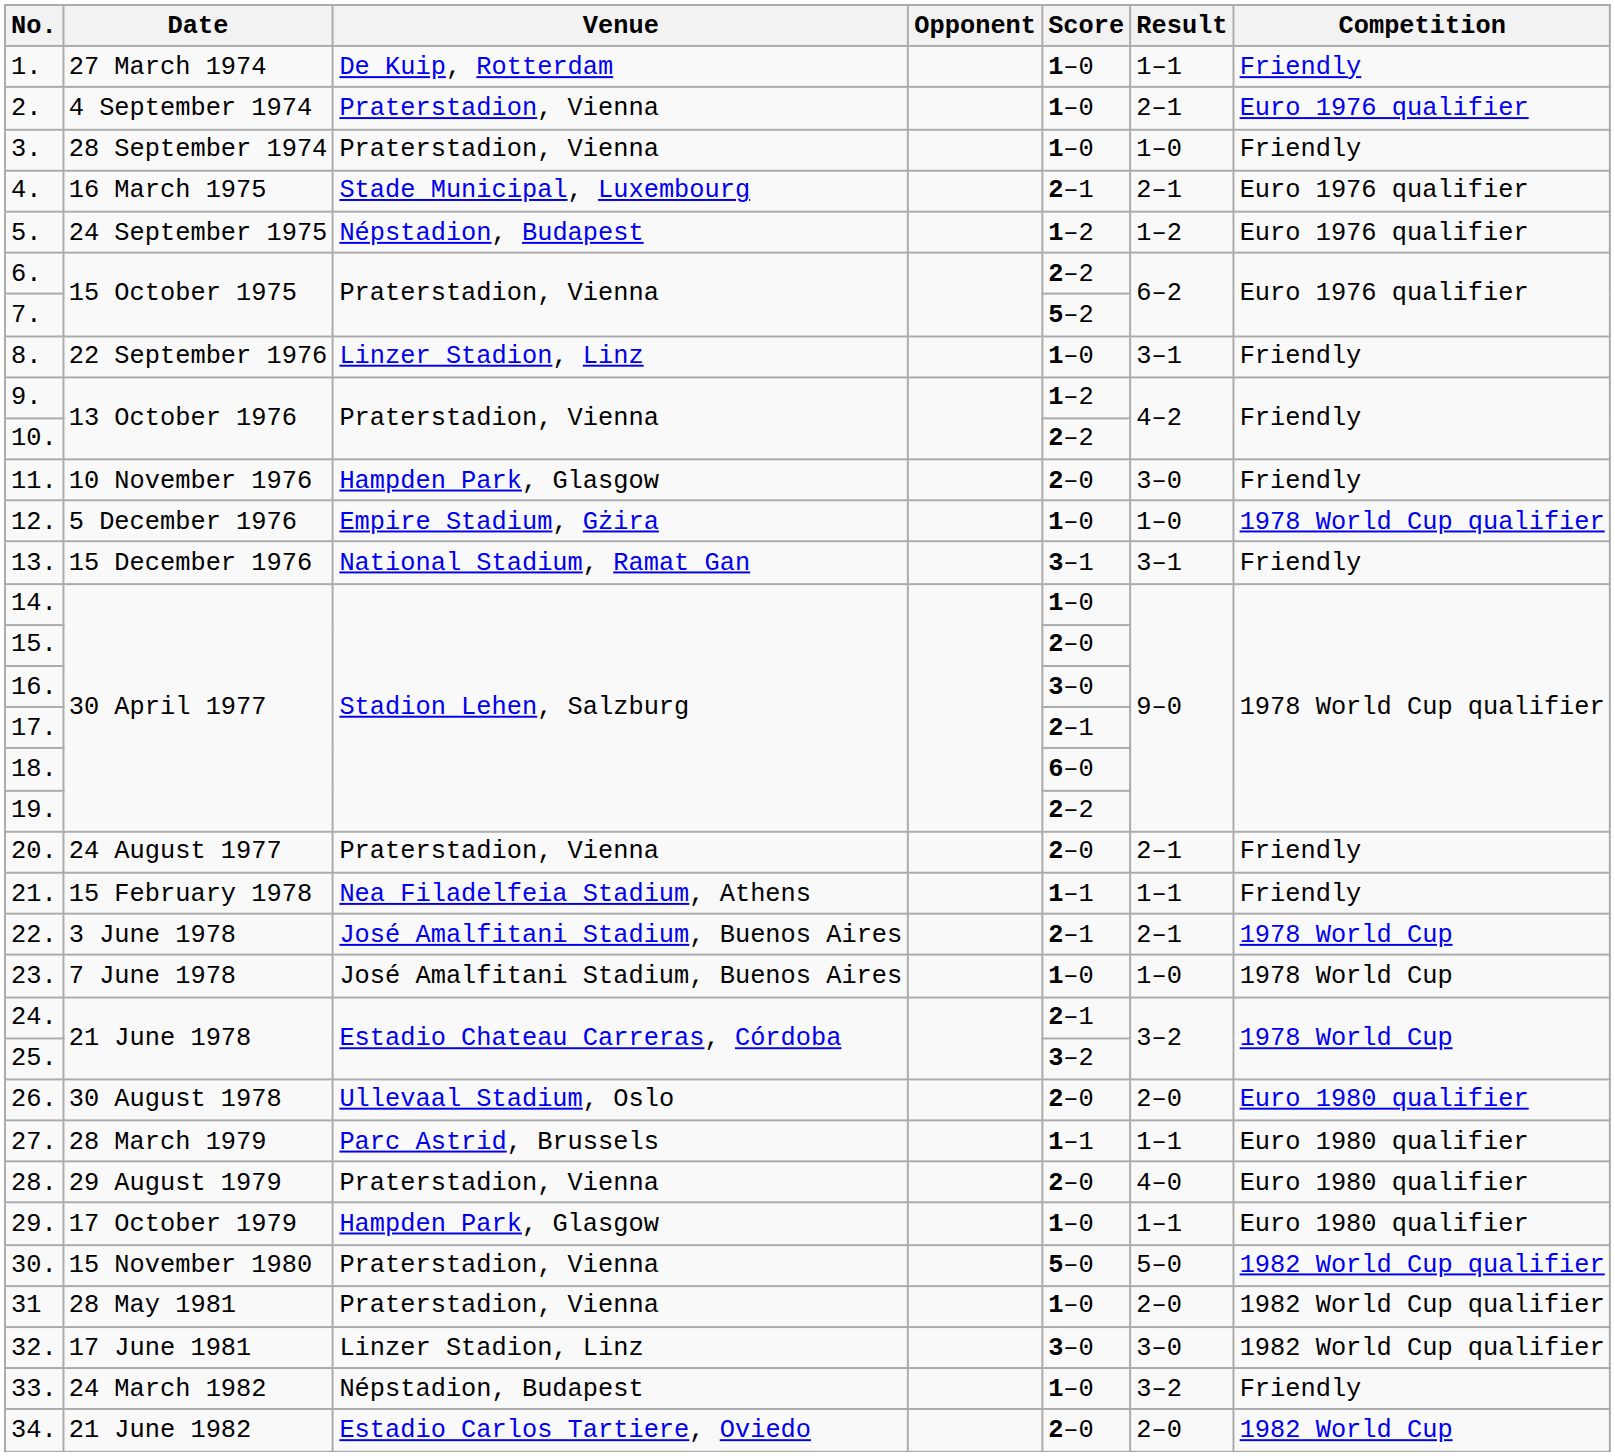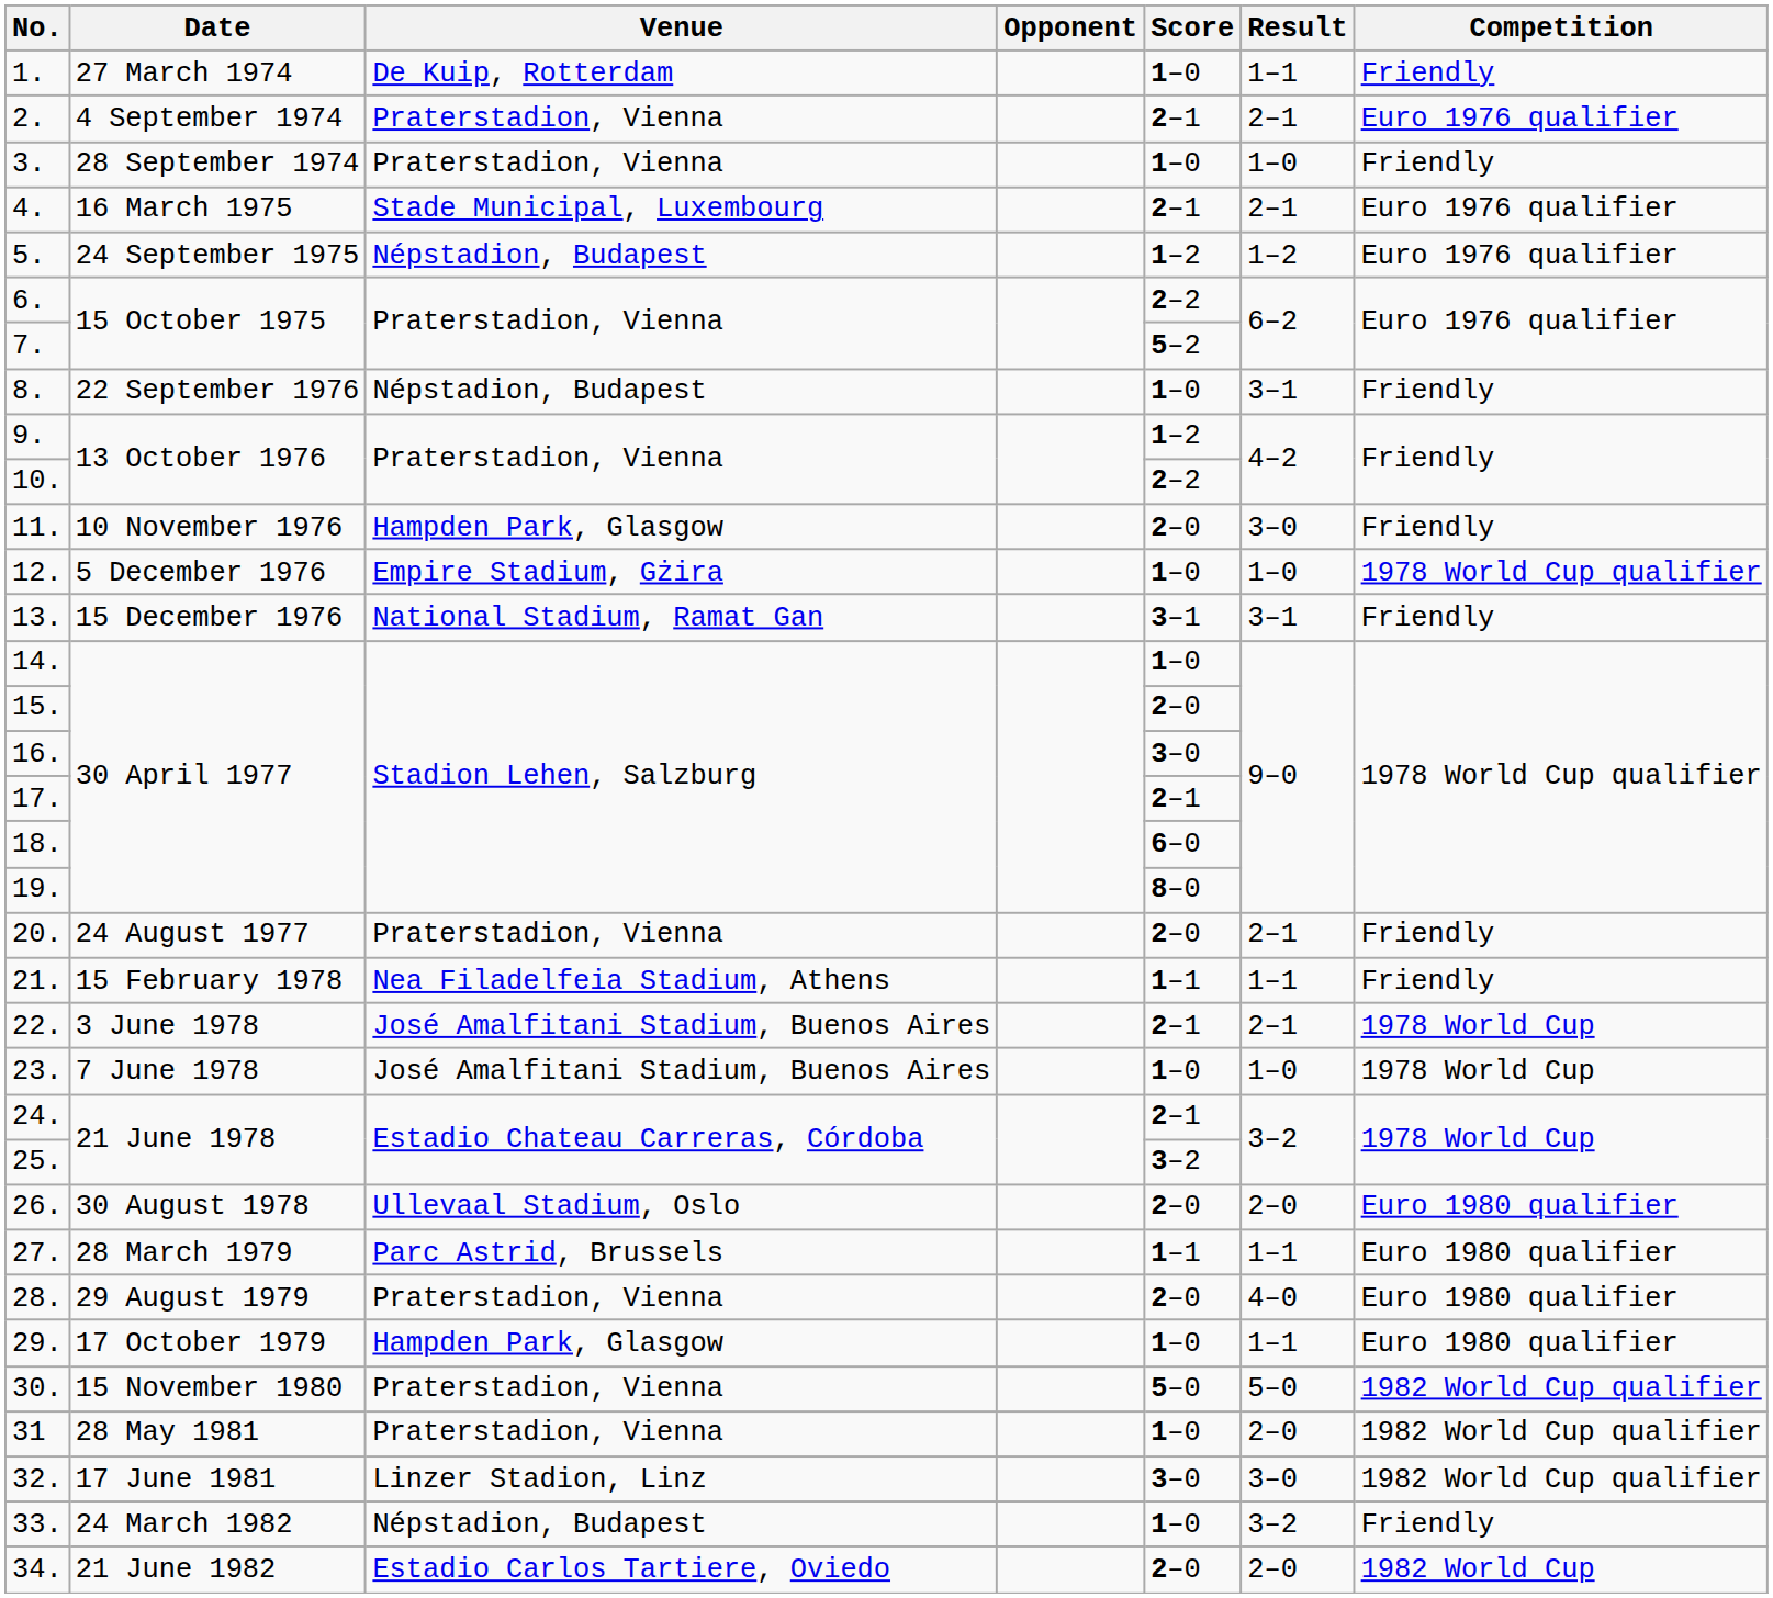2. | Score: 1–0 -> 2–1
8. | Venue: Linzer Stadion, Linz -> Népstadion, Budapest
19. | Score: 2–2 -> 8–0
